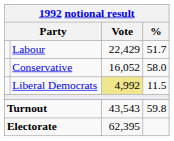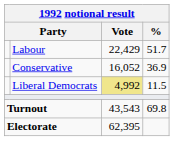Conservative | %: 58.0 -> 36.9
Turnout | %: 59.8 -> 69.8
